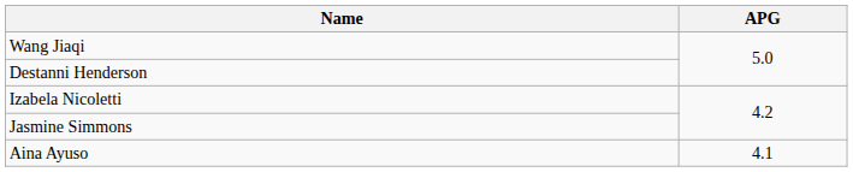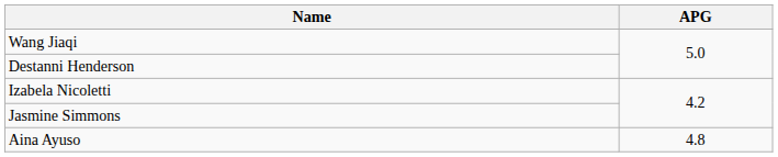Aina Ayuso | APG: 4.1 -> 4.8
